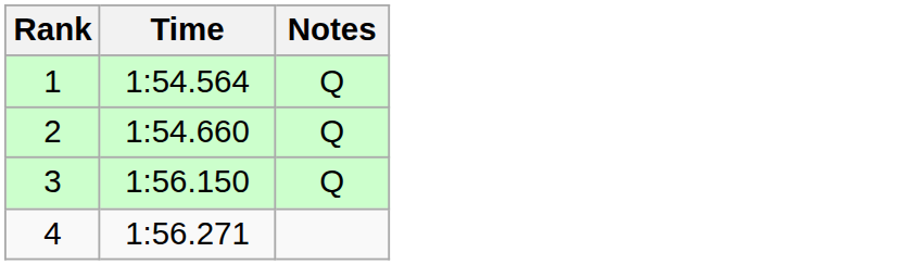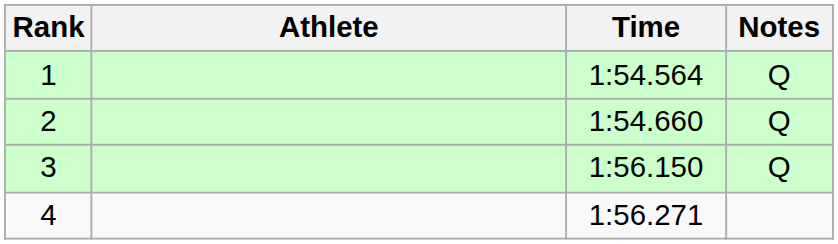+ column: Athlete
